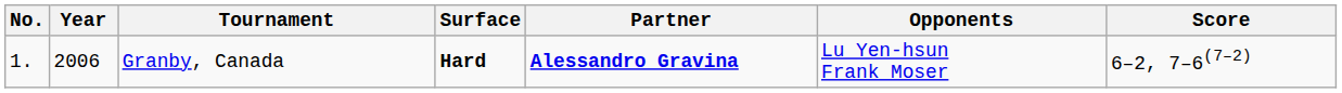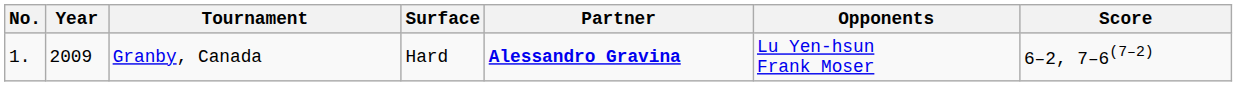Granby, Canada | Year: 2006 -> 2009
Granby, Canada | Surface: bold -> normal
